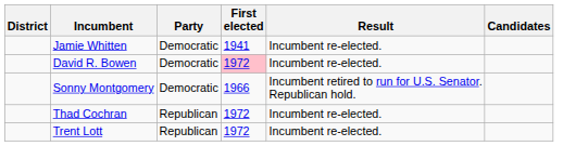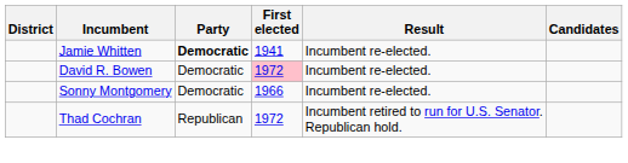Jamie Whitten | Party: normal -> bold
Sonny Montgomery | Result: Incumbent retired to run for U.S. Senator. Republican hold. -> Incumbent re-elected.
Thad Cochran | Result: Incumbent re-elected. -> Incumbent retired to run for U.S. Senator. Republican hold.
- row: Trent Lott | Republican | 1972 | Incumbent re-elected.
